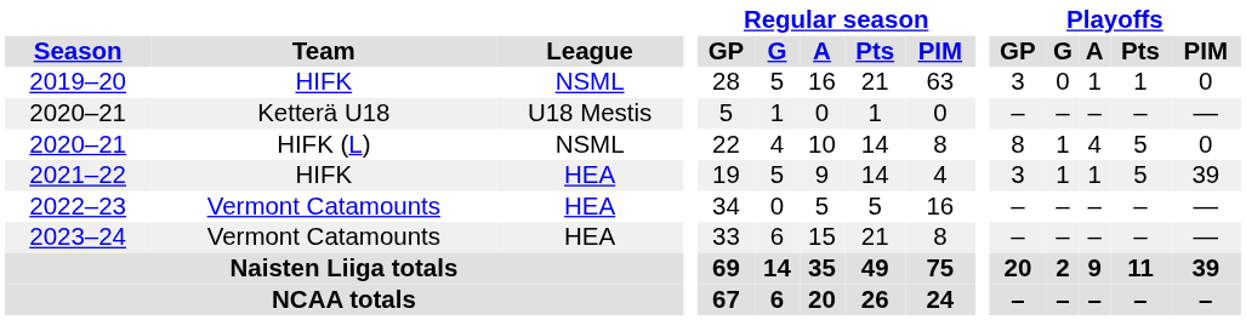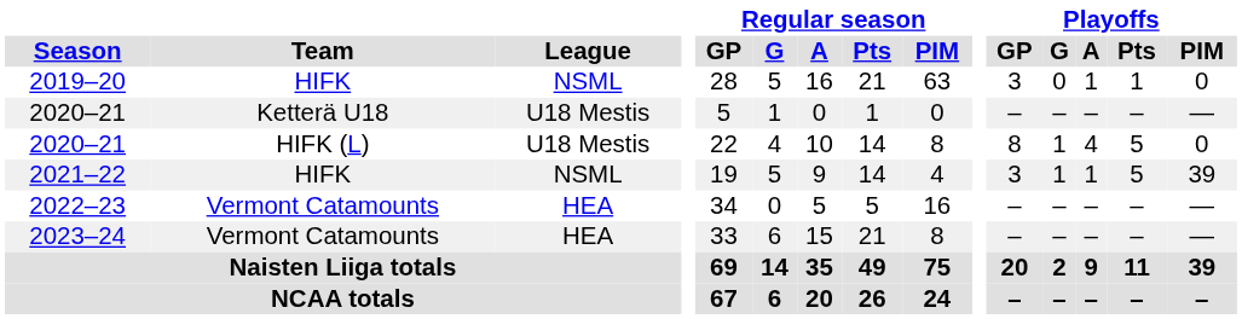2020–21 / HIFK (L) | League: NSML -> U18 Mestis
2021–22 | League: HEA -> NSML
